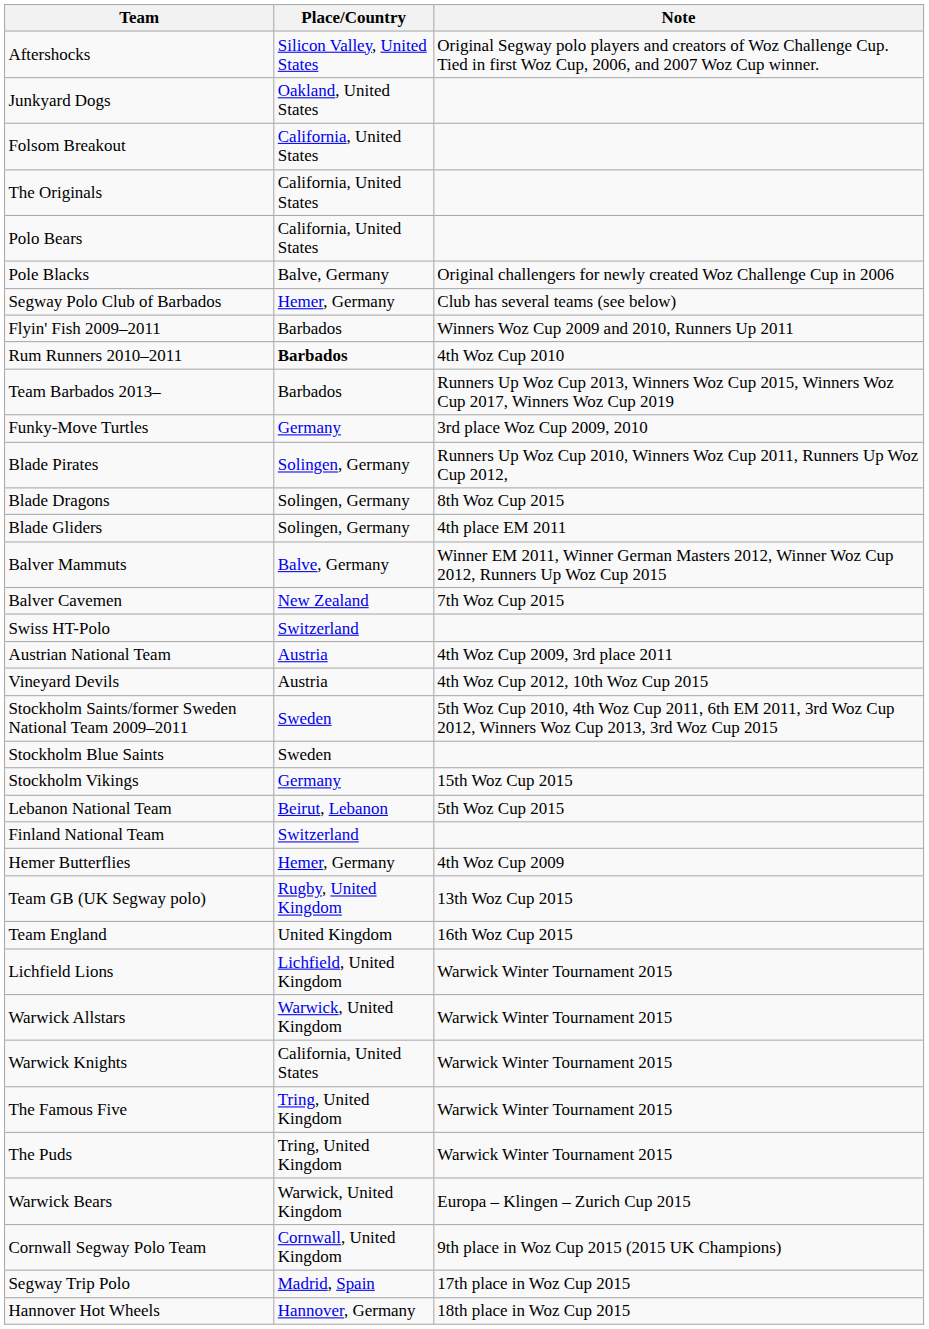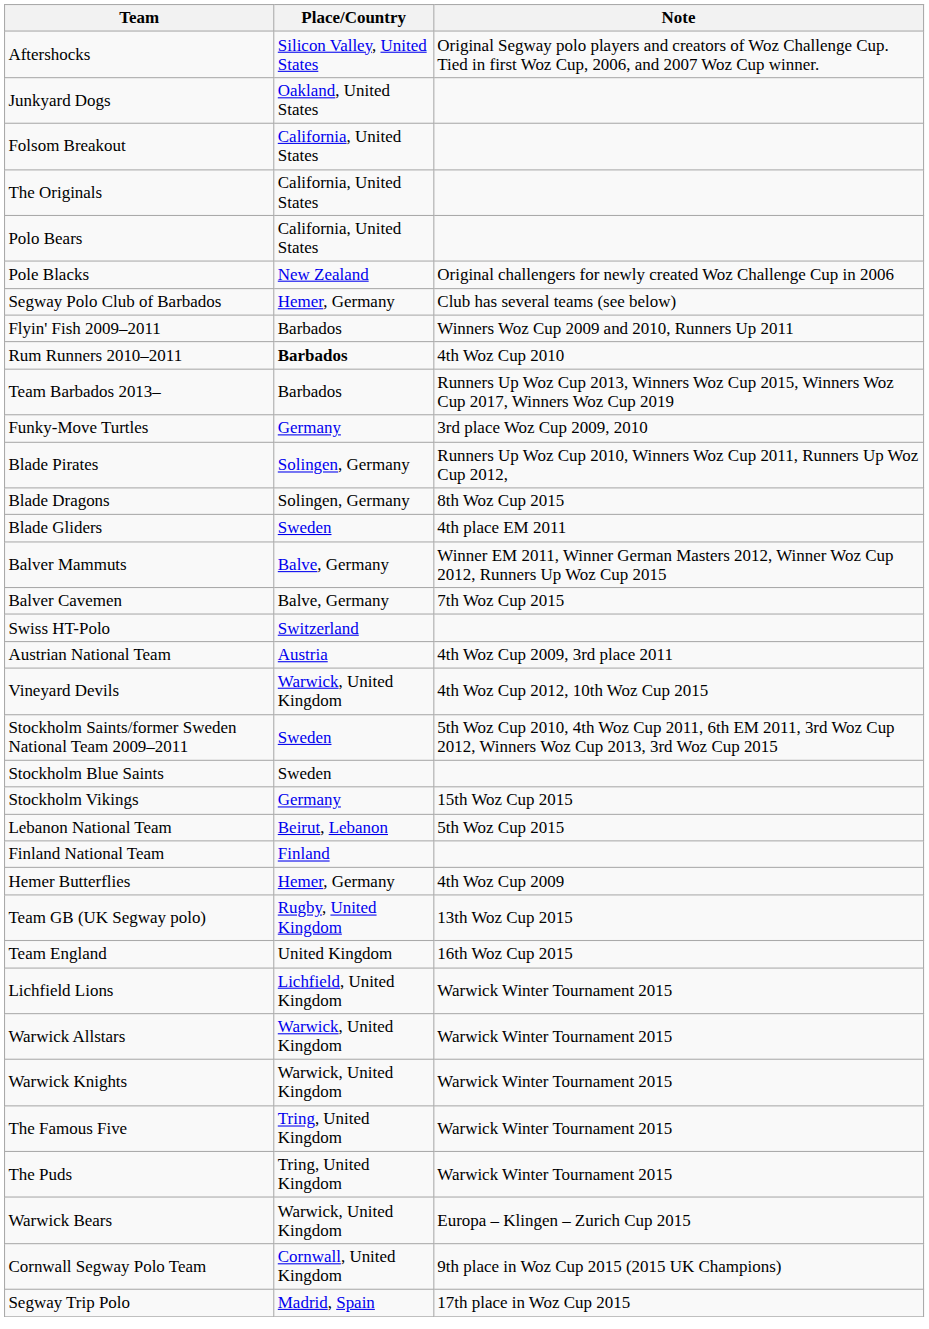Pole Blacks | Place/Country: Balve, Germany -> New Zealand
Blade Gliders | Place/Country: Solingen, Germany -> Sweden
Balver Cavemen | Place/Country: New Zealand -> Balve, Germany
Vineyard Devils | Place/Country: Austria -> Warwick, United Kingdom
Finland National Team | Place/Country: Switzerland -> Finland
Warwick Knights | Place/Country: California, United States -> Warwick, United Kingdom
- row: Hannover Hot Wheels | Hannover, Germany | 18th place in Woz Cup 2015
